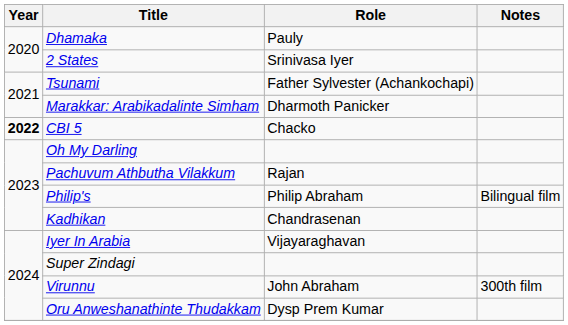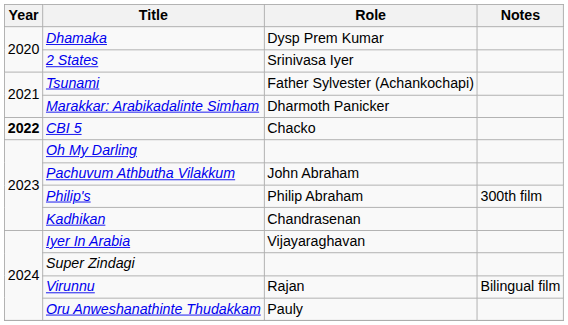Dhamaka | Role: Pauly -> Dysp Prem Kumar
Pachuvum Athbutha Vilakkum | Role: Rajan -> John Abraham
Philip's | Notes: Bilingual film -> 300th film
Virunnu | Role: John Abraham -> Rajan
Virunnu | Notes: 300th film -> Bilingual film
Oru Anweshanathinte Thudakkam | Role: Dysp Prem Kumar -> Pauly
